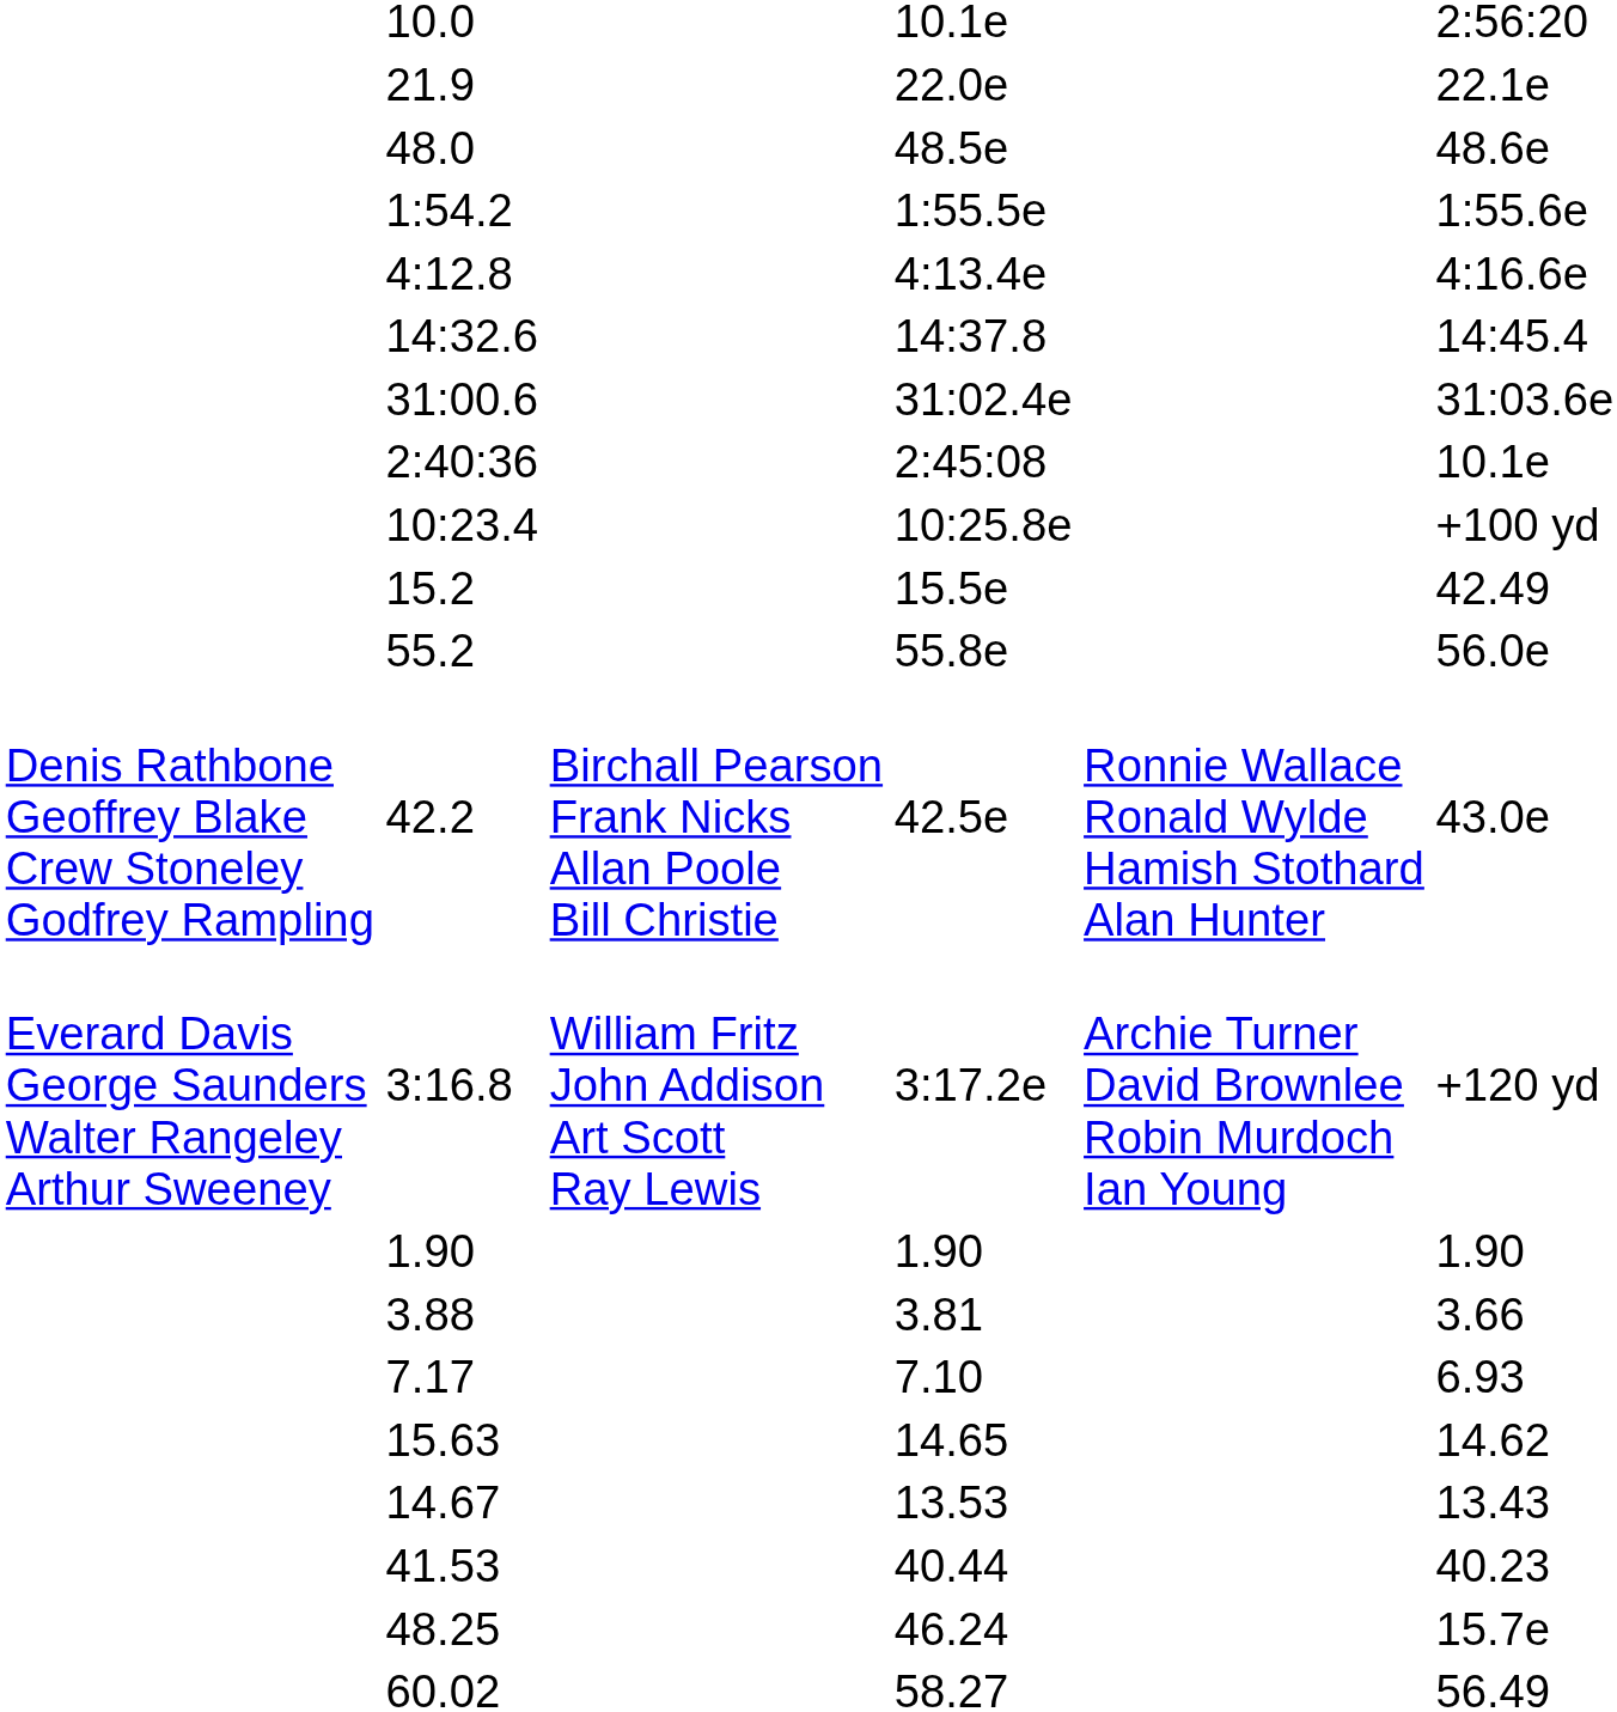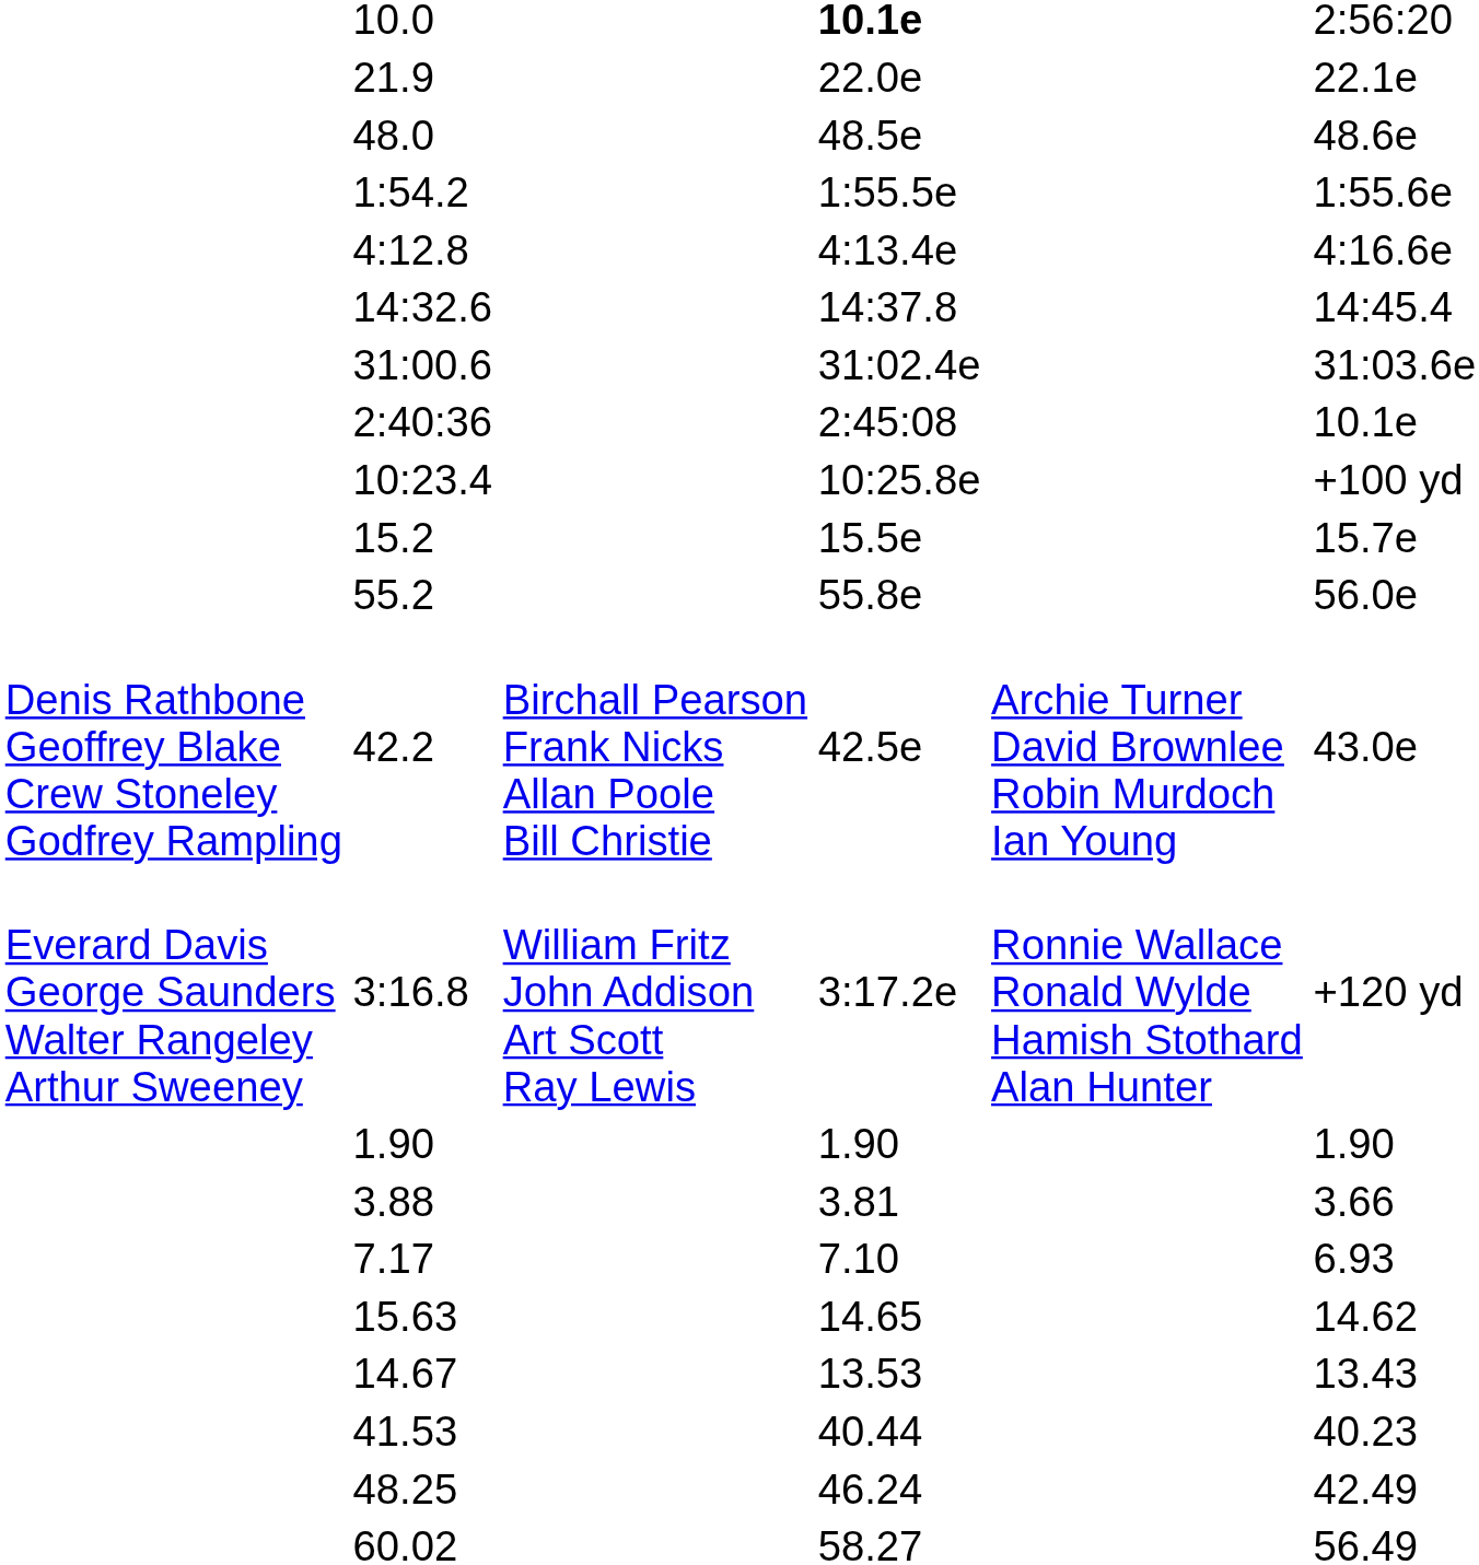10.0 | column 5: normal -> bold
15.2 | column 7: 42.49 -> 15.7e
42.2 | column 6: Ronnie Wallace Ronald Wylde Hamish Stothard Alan Hunter -> Archie Turner David Brownlee Robin Murdoch Ian Young
3:16.8 | column 6: Archie Turner David Brownlee Robin Murdoch Ian Young -> Ronnie Wallace Ronald Wylde Hamish Stothard Alan Hunter
48.25 | column 7: 15.7e -> 42.49
